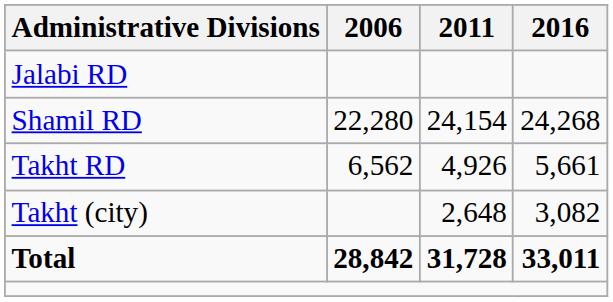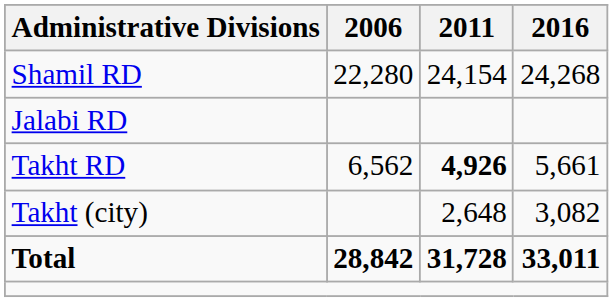rows swapped: Jalabi RD <-> Shamil RD
Takht RD | 2011: normal -> bold
